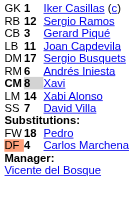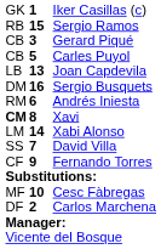Sergio Ramos | column 2: 12 -> 15
+ row: CB | 5 | Carles Puyol
Joan Capdevila | column 2: 11 -> 13
Sergio Busquets | column 2: 17 -> 16
Xavi | column 2: lightgrey background -> no background
+ row: CF | 9 | Fernando Torres
+ row: MF | 10 | Cesc Fàbregas
- row: FW | 18 | Pedro
Carlos Marchena | column 1: lightsalmon background -> no background
Carlos Marchena | column 2: 4 -> 2
